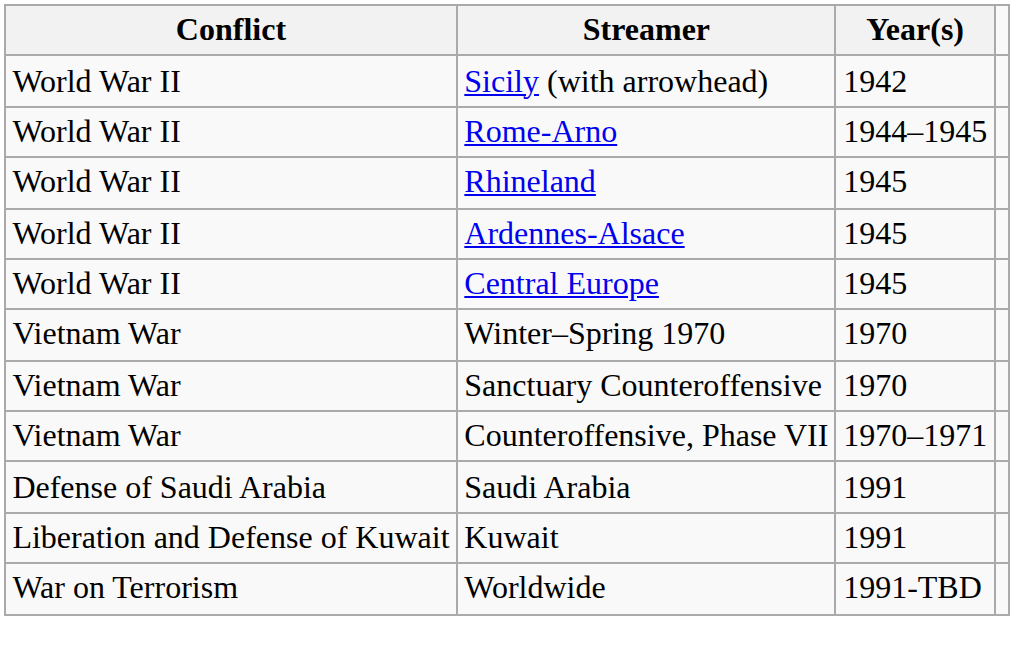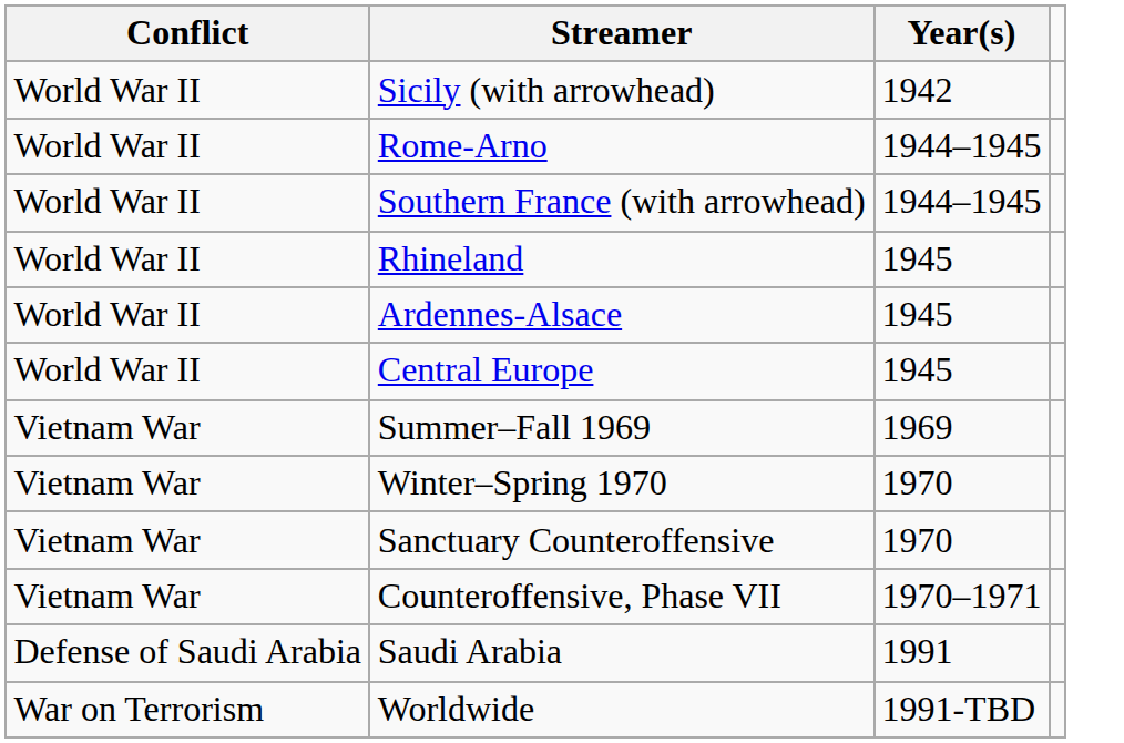+ row: World War II | Southern France (with arrowhead) | 1944–1945
+ row: Vietnam War | Summer–Fall 1969 | 1969
- row: Liberation and Defense of Kuwait | Kuwait | 1991
